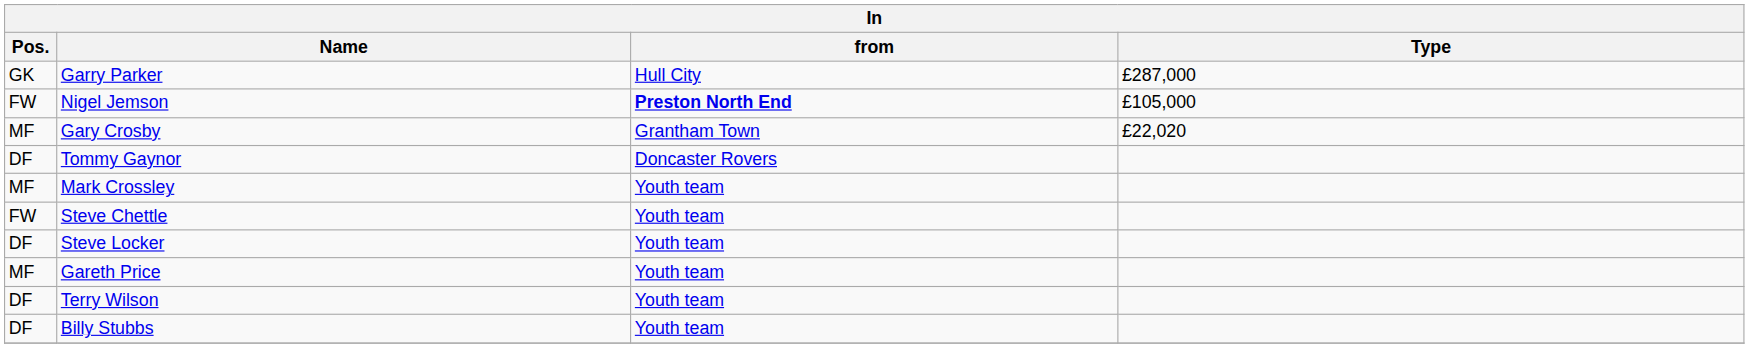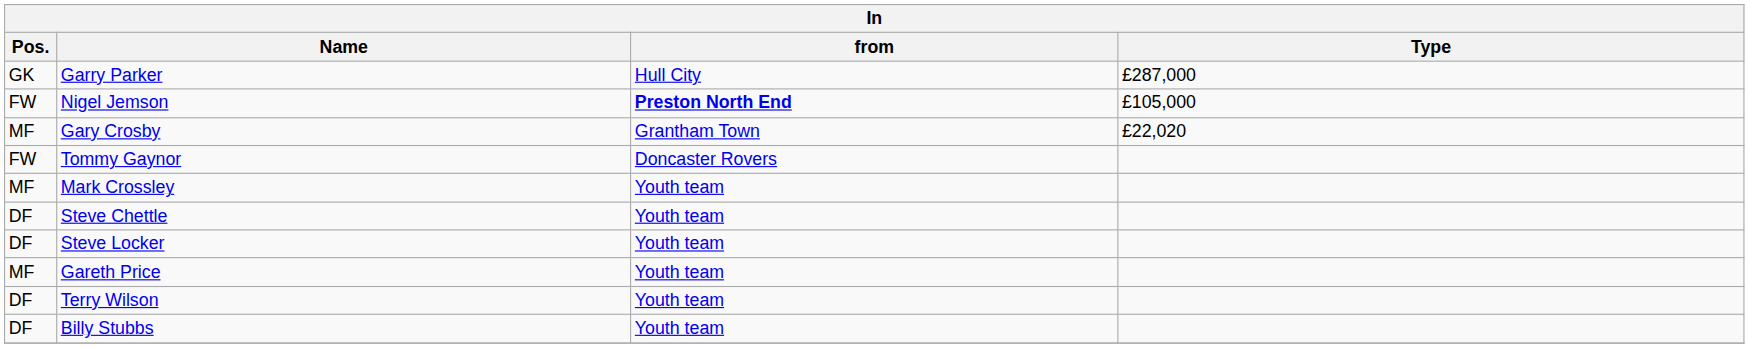Tommy Gaynor | Pos.: DF -> FW
Steve Chettle | Pos.: FW -> DF
